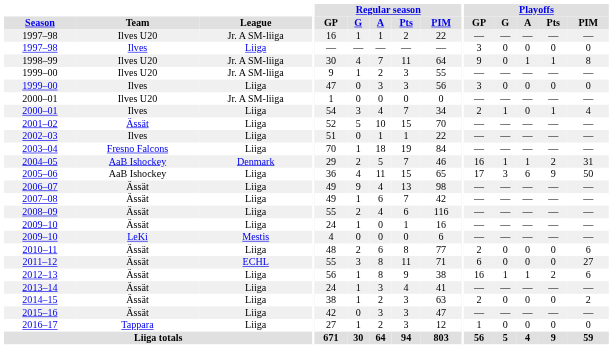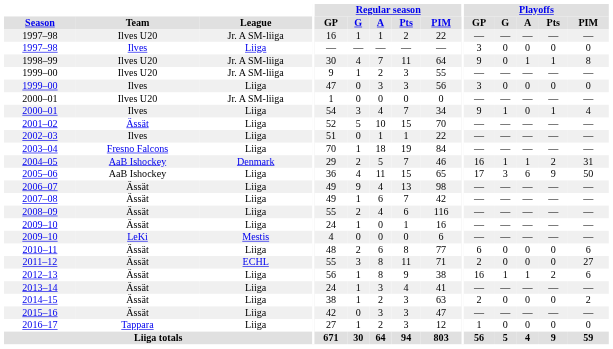2000–01 / Ilves | Playoffs / GP: 2 -> 9
2010–11 | Playoffs / GP: 2 -> 6
2011–12 | Playoffs / GP: 6 -> 2
